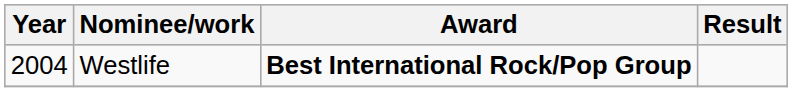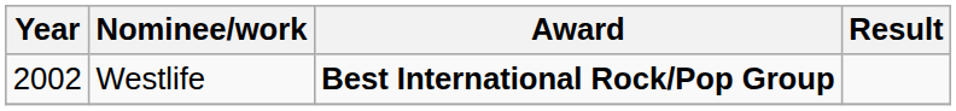Westlife | Year: 2004 -> 2002
